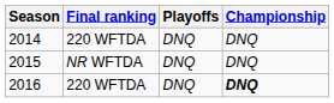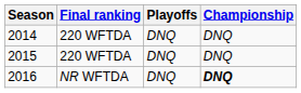2015 | Final ranking: NR WFTDA -> 220 WFTDA
2016 | Final ranking: 220 WFTDA -> NR WFTDA
